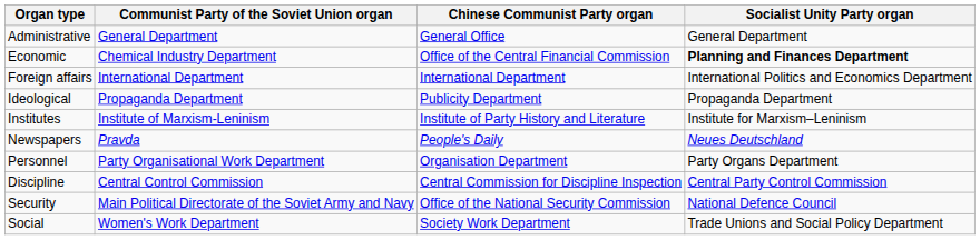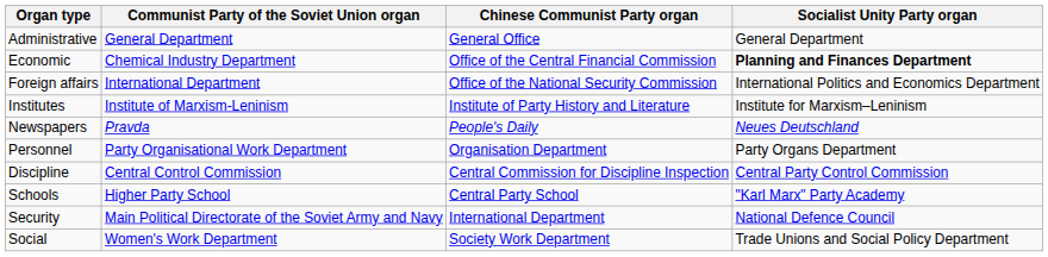Foreign affairs | Chinese Communist Party organ: International Department -> Office of the National Security Commission
- row: Ideological | Propaganda Department | Publicity Department | Propaganda Department
+ row: Schools | Higher Party School | Central Party School | "Karl Marx" Party Academy
Security | Chinese Communist Party organ: Office of the National Security Commission -> International Department
